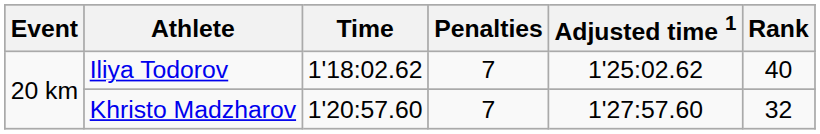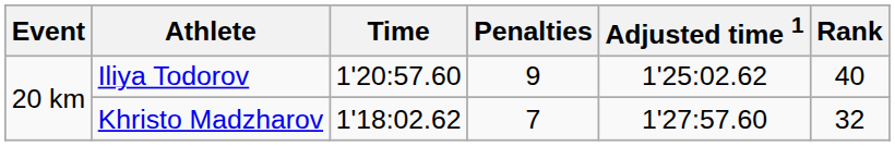Iliya Todorov | Time: 1'18:02.62 -> 1'20:57.60
Iliya Todorov | Penalties: 7 -> 9
Khristo Madzharov | Time: 1'20:57.60 -> 1'18:02.62
